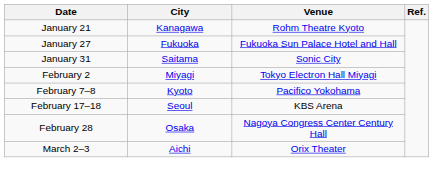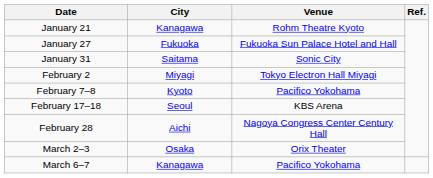February 28 | City: Osaka -> Aichi
March 2–3 | City: Aichi -> Osaka
+ row: March 6–7 | Kanagawa | Pacifico Yokohama
